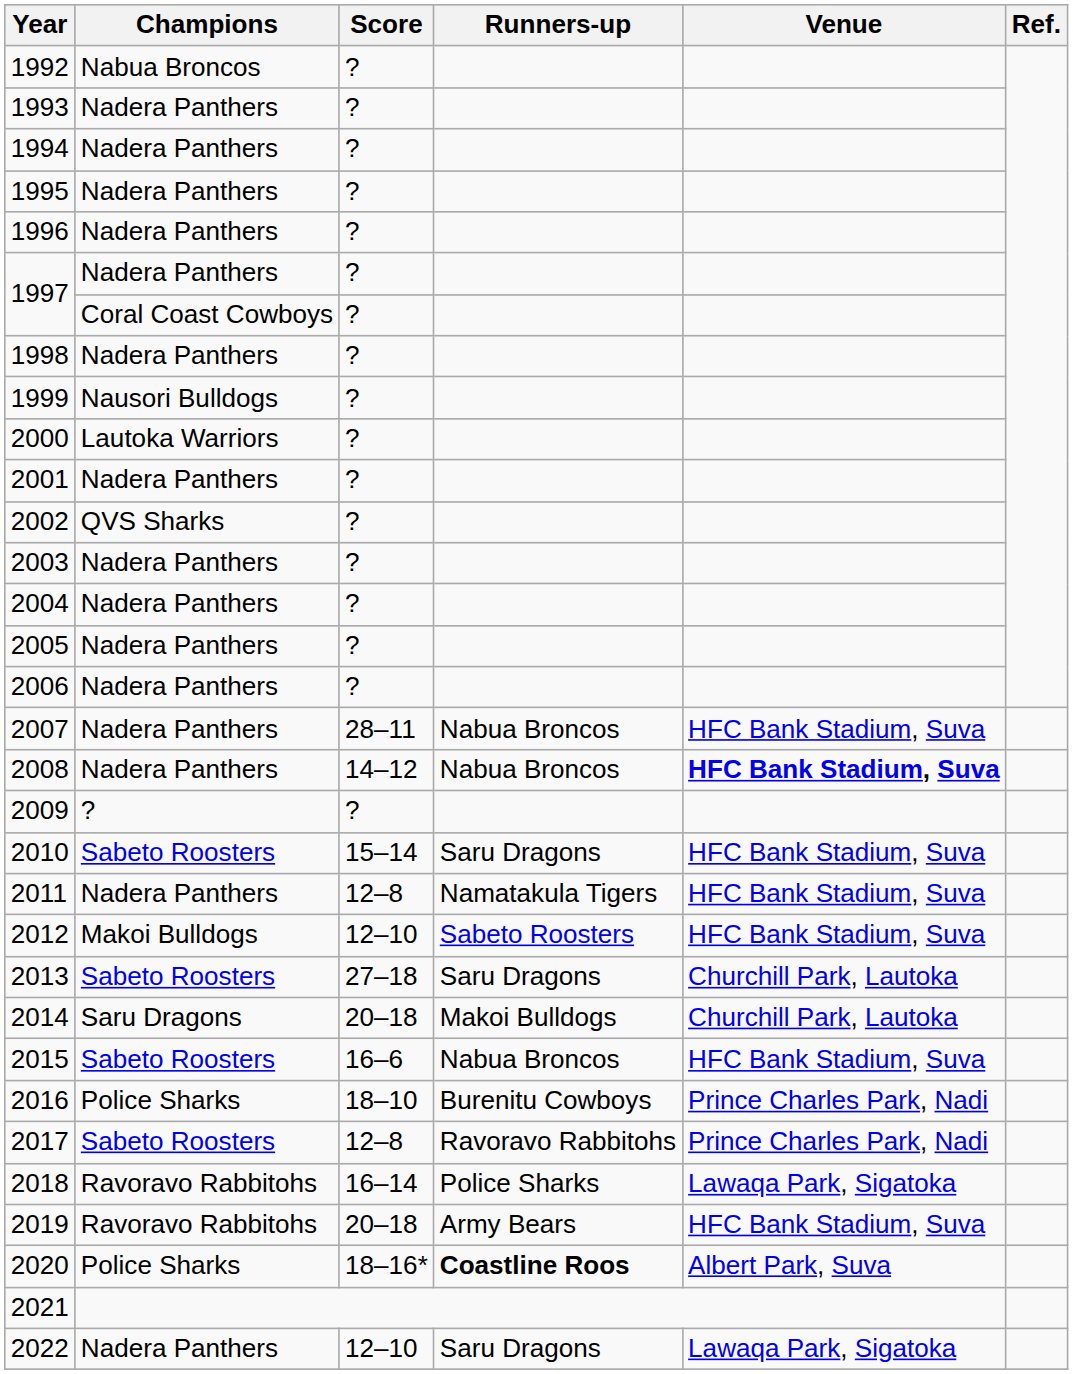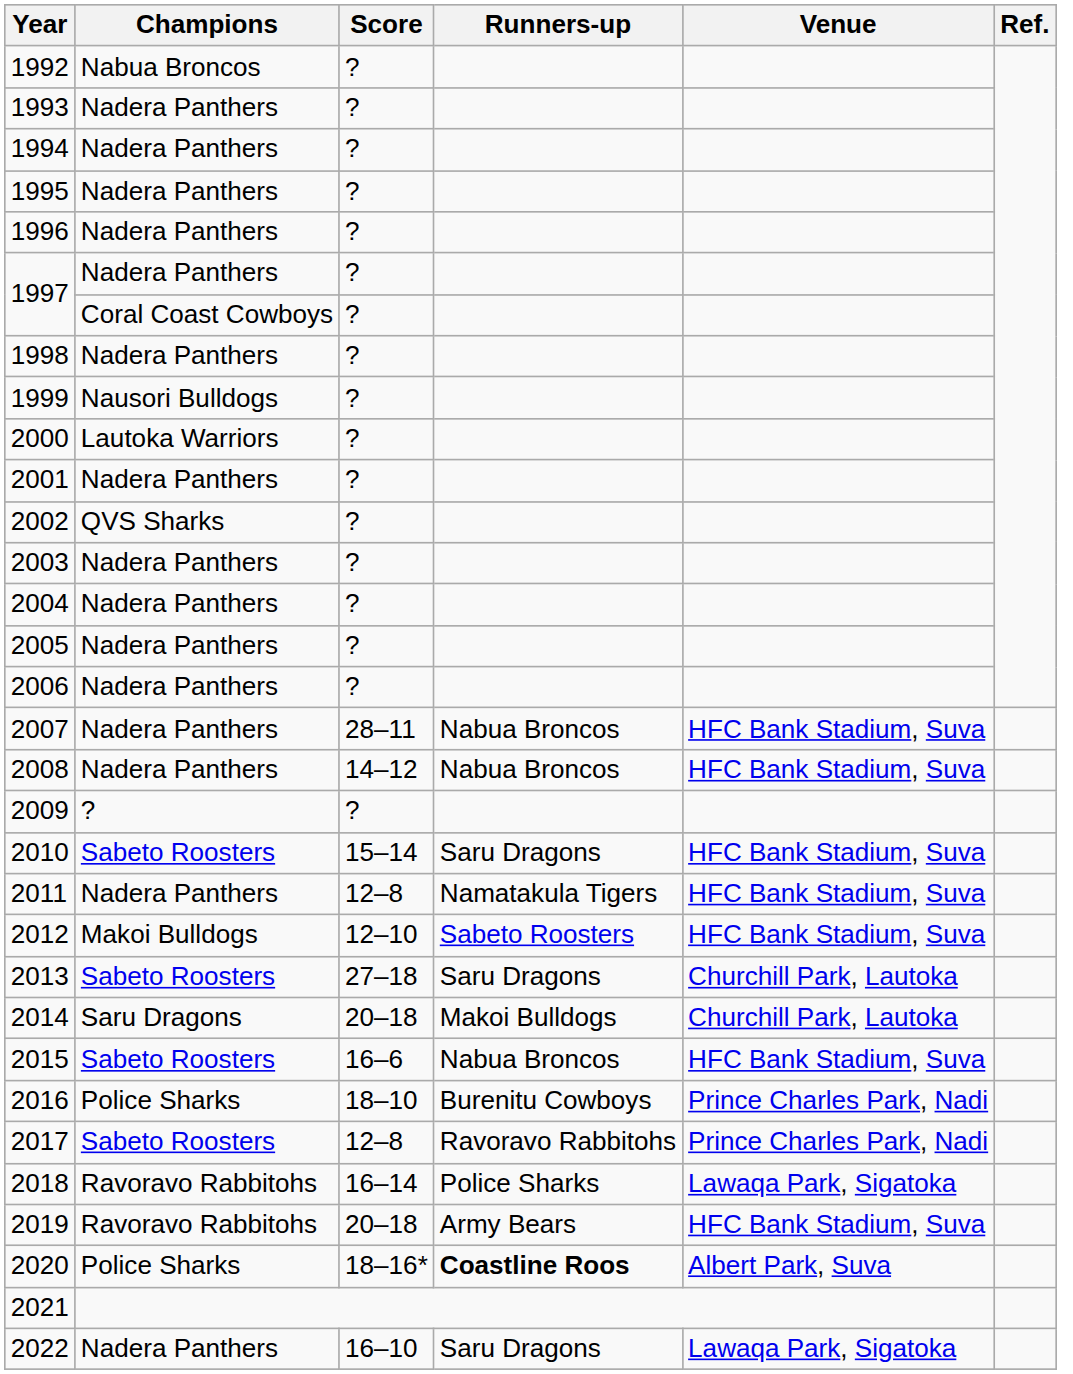2008 | Venue: bold -> normal
2022 | Score: 12–10 -> 16–10
